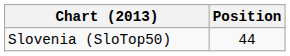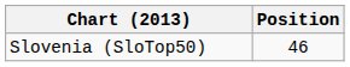Slovenia (SloTop50) | Position: 44 -> 46
